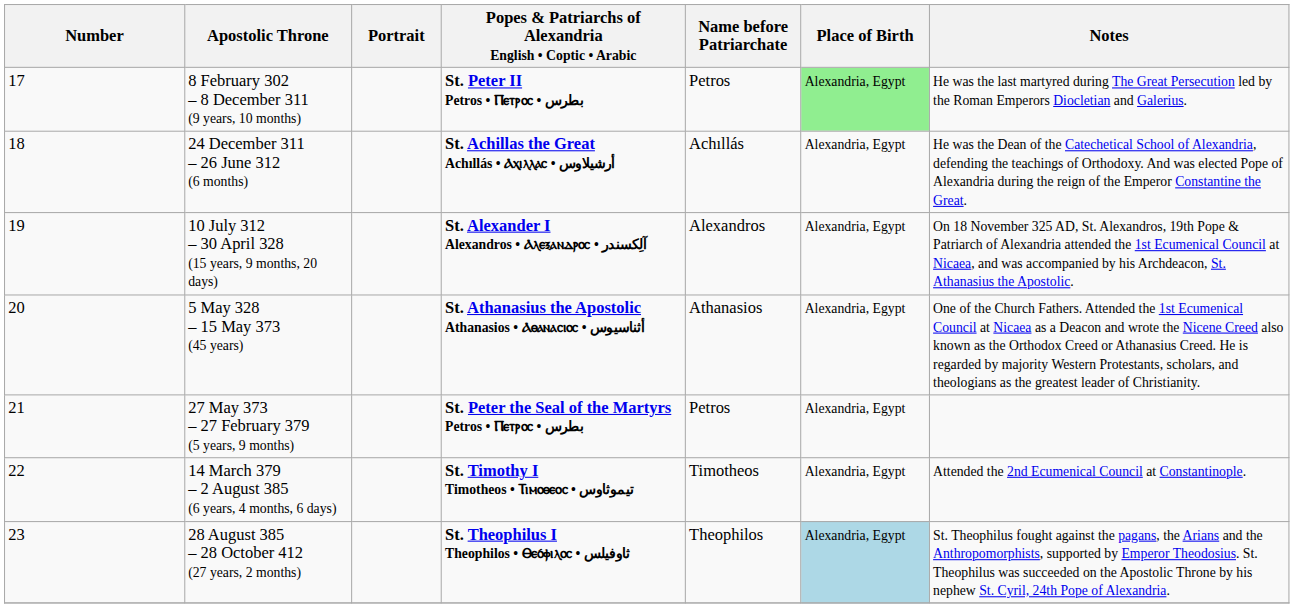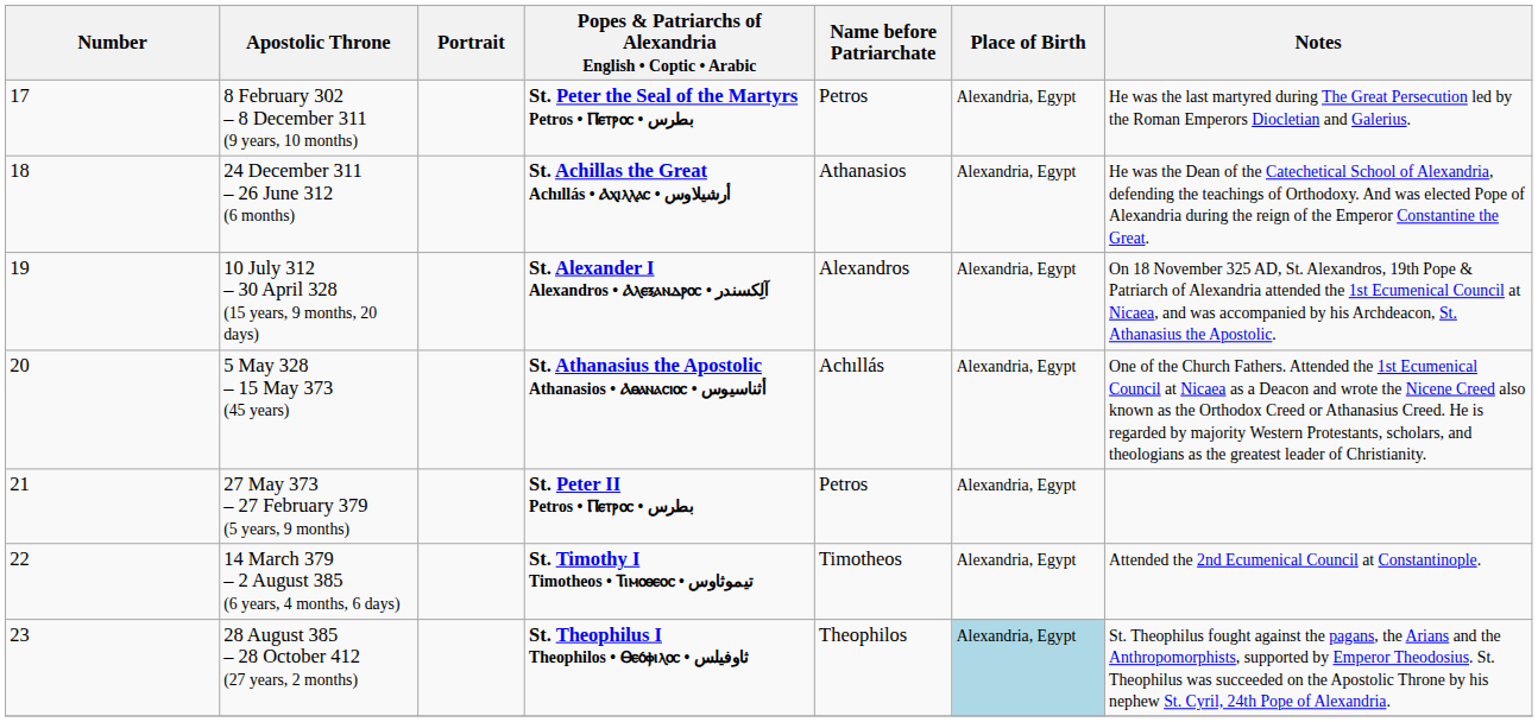8 February 302 – 8 December 311 (9 years, 10 months) | Popes & Patriarchs of Alexandria English • Coptic • Arabic: St. Peter II Petros • Ⲡⲉⲧⲣⲟⲥ • بطرس -> St. Peter the Seal of the Martyrs Petros • Ⲡⲉⲧⲣⲟⲥ • بطرس
8 February 302 – 8 December 311 (9 years, 10 months) | Place of Birth: lightgreen background -> no background
24 December 311 – 26 June 312 (6 months) | Name before Patriarchate: Achıllás -> Athanasios
5 May 328 – 15 May 373 (45 years) | Name before Patriarchate: Athanasios -> Achıllás
27 May 373 – 27 February 379 (5 years, 9 months) | Popes & Patriarchs of Alexandria English • Coptic • Arabic: St. Peter the Seal of the Martyrs Petros • Ⲡⲉⲧⲣⲟⲥ • بطرس -> St. Peter II Petros • Ⲡⲉⲧⲣⲟⲥ • بطرس
